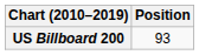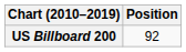US Billboard 200 | Position: 93 -> 92
